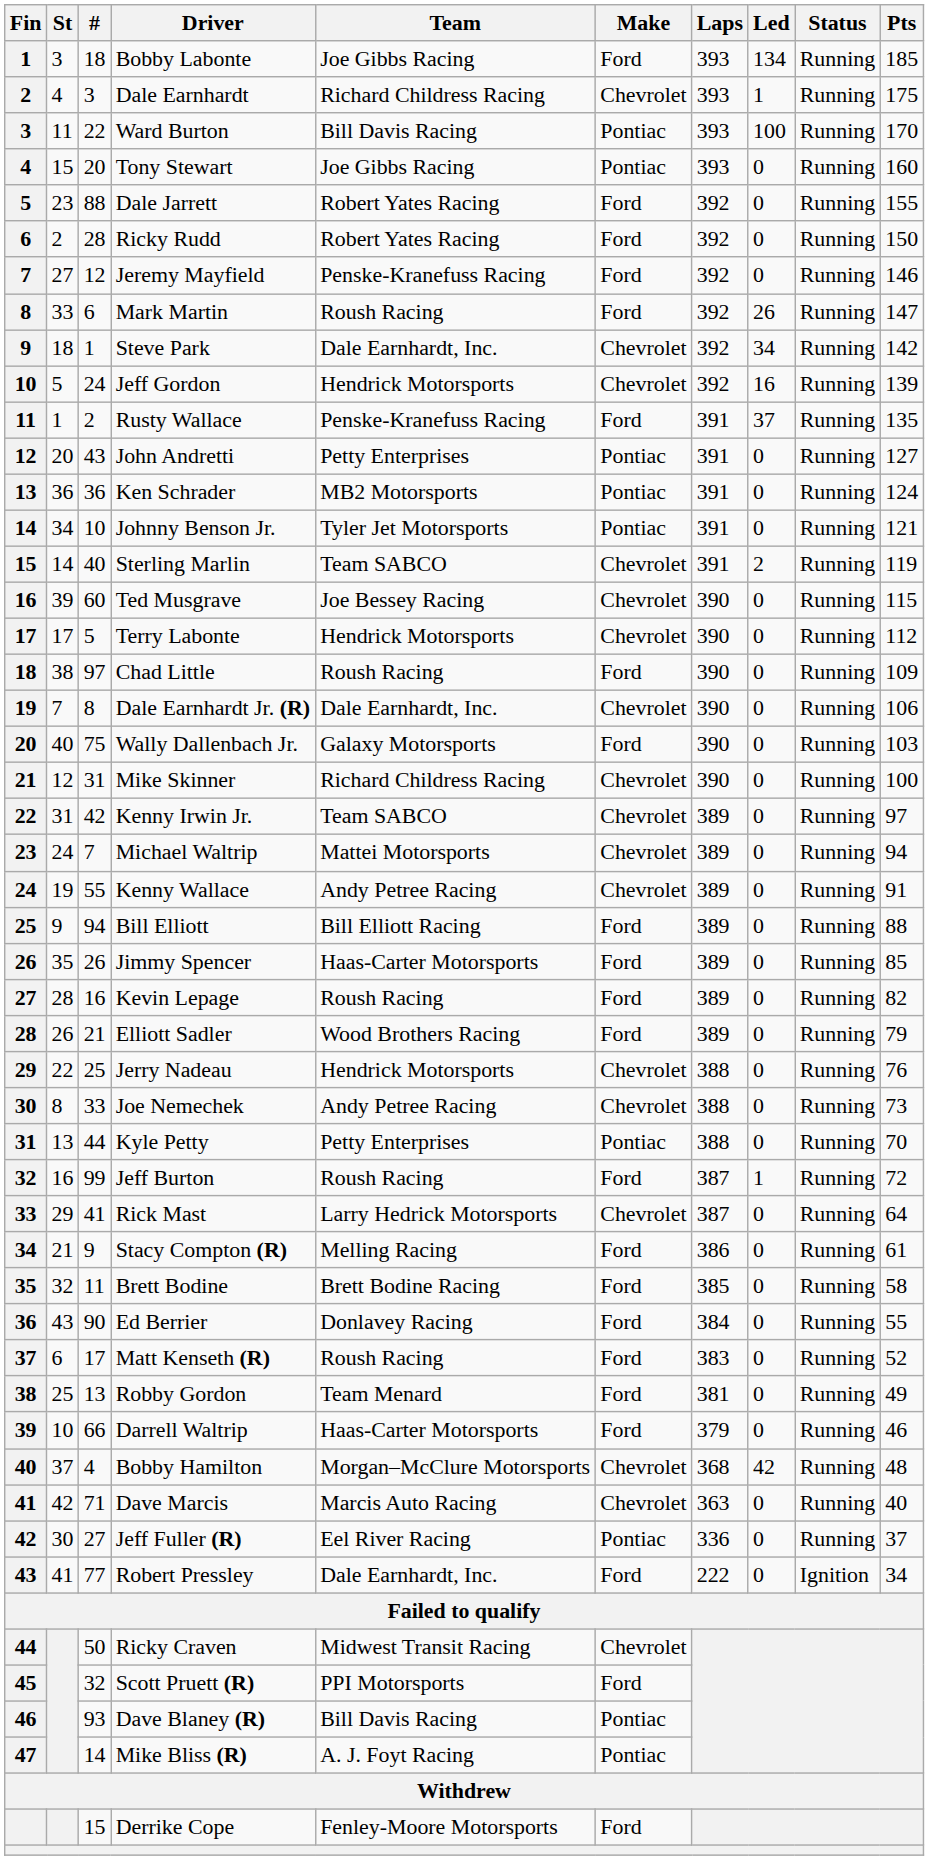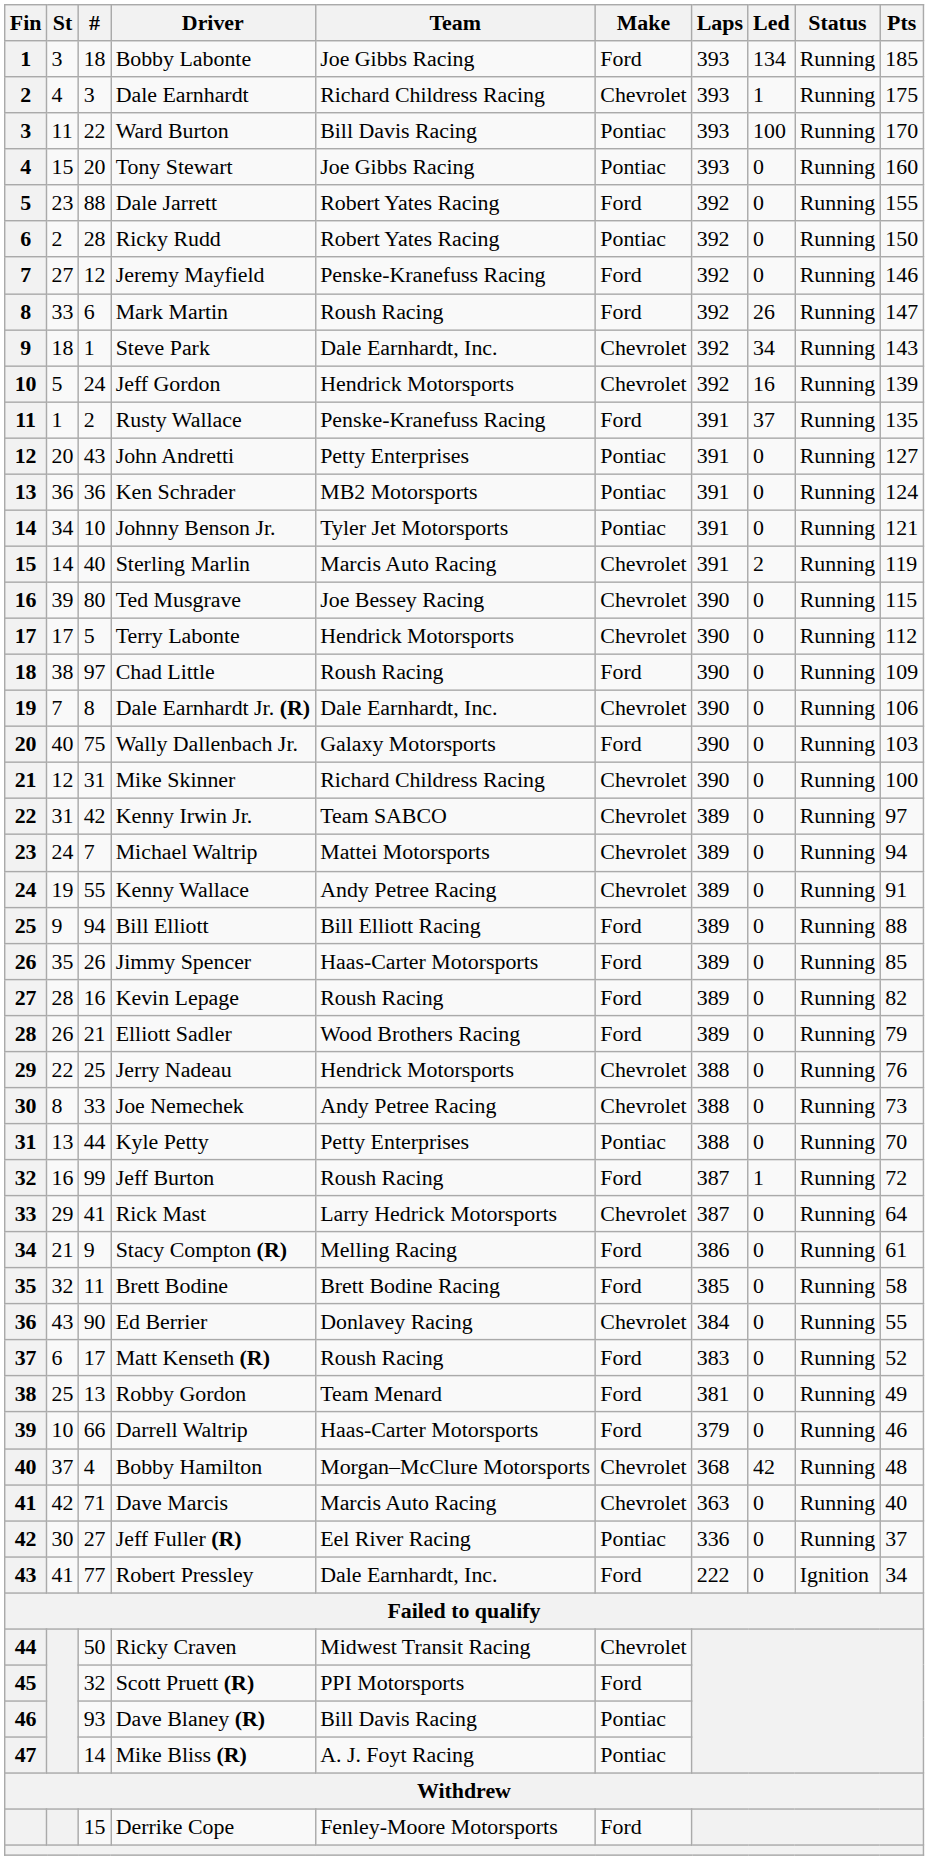Ricky Rudd | Make: Ford -> Pontiac
Steve Park | Pts: 142 -> 143
Sterling Marlin | Team: Team SABCO -> Marcis Auto Racing
Ted Musgrave | #: 60 -> 80
Ed Berrier | Make: Ford -> Chevrolet
